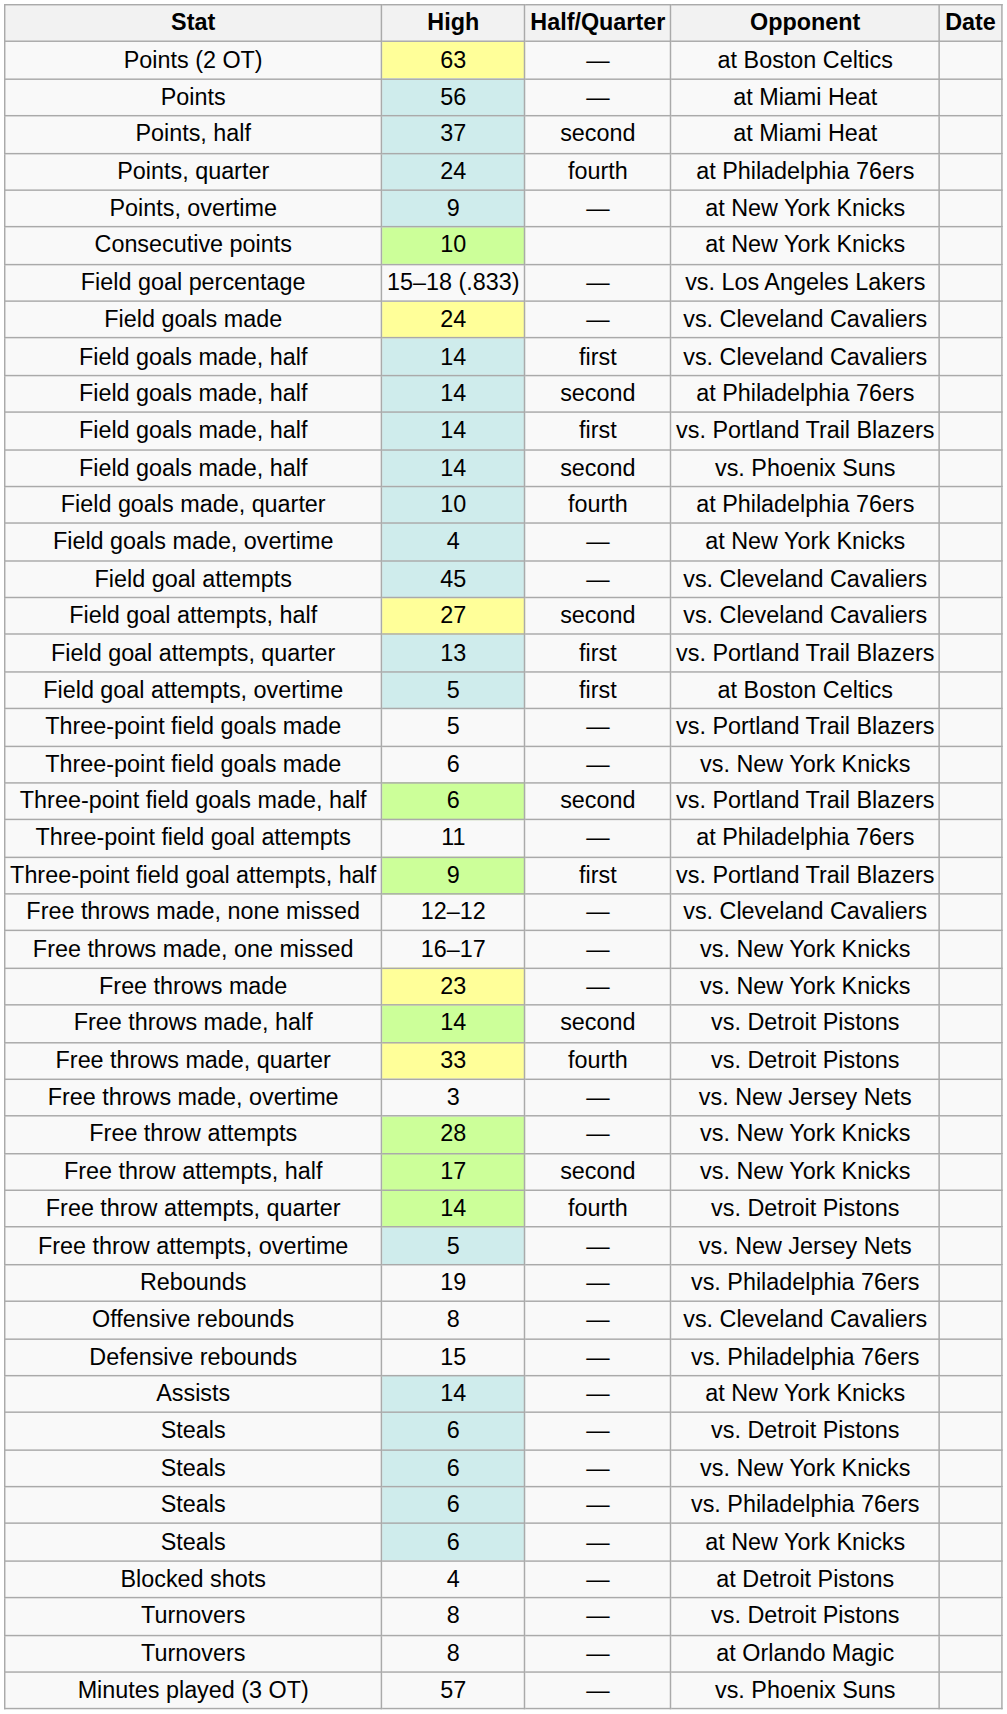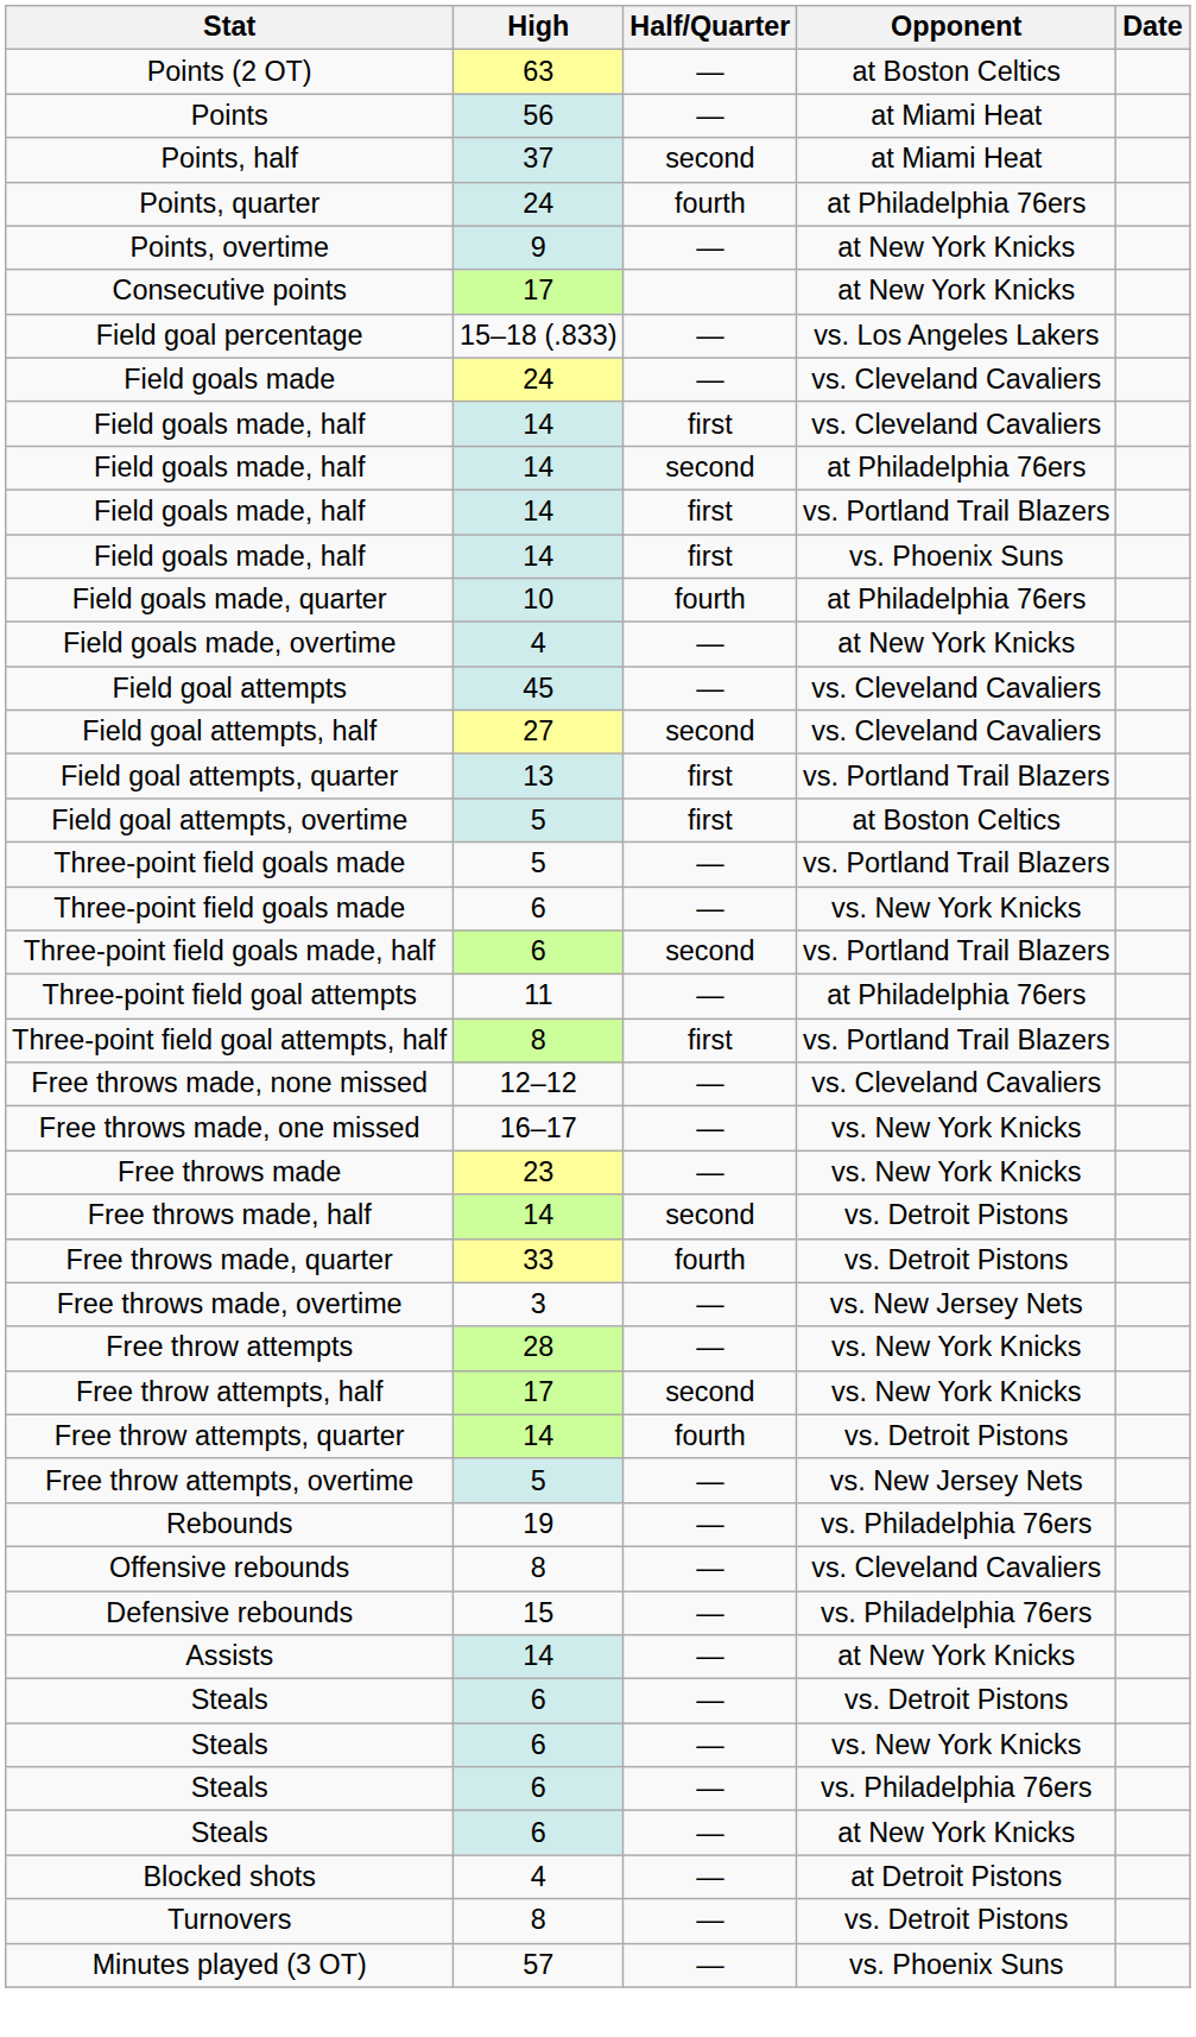Consecutive points | High: 10 -> 17
Field goals made, half / vs. Phoenix Suns | Half/Quarter: second -> first
Three-point field goal attempts, half | High: 9 -> 8
- row: Turnovers | 8 | — | at Orlando Magic
